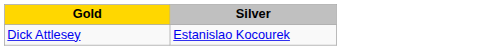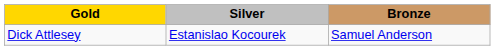+ column: Bronze | Samuel Anderson
